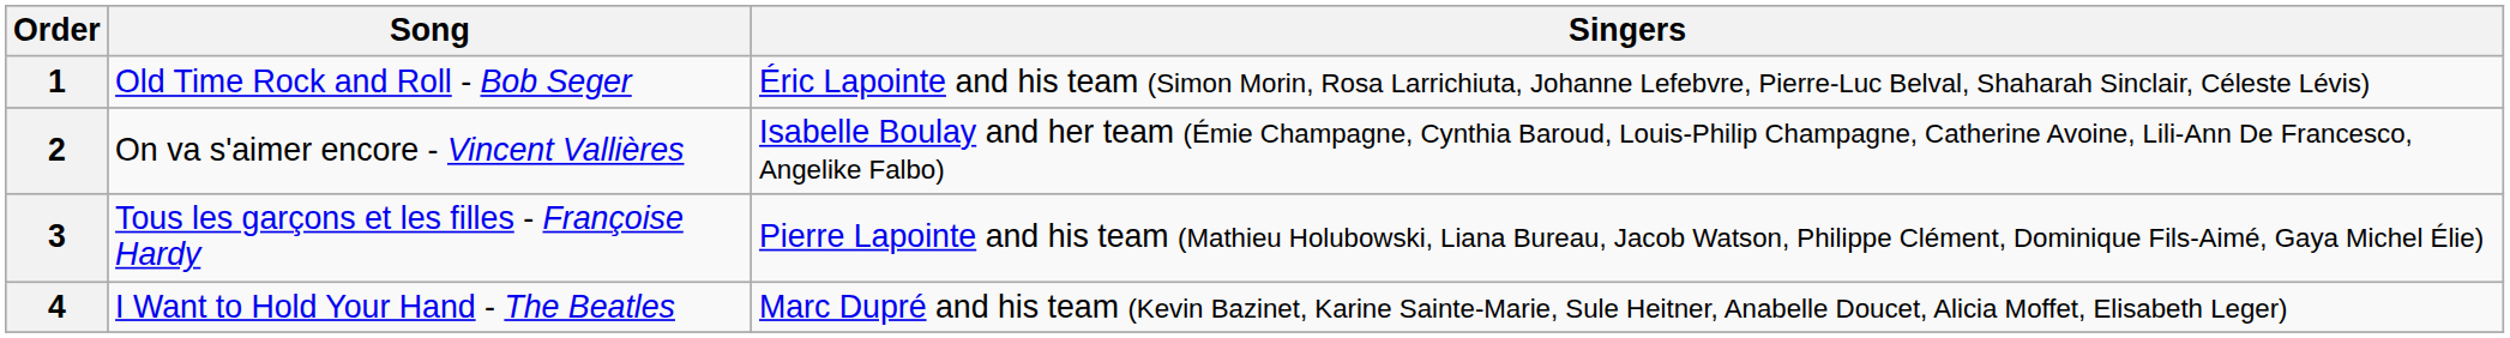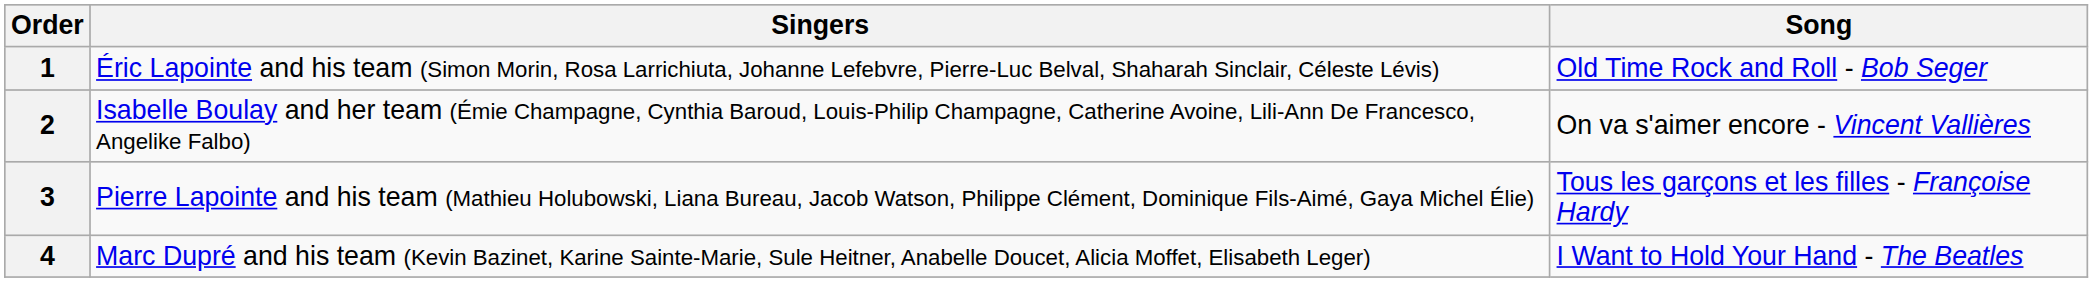columns swapped: Singers <-> Song
